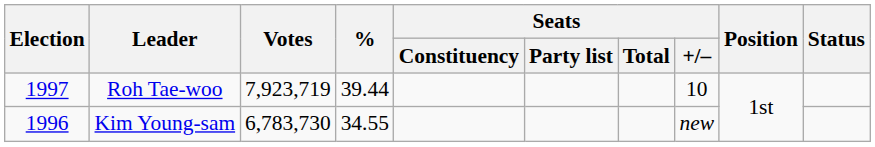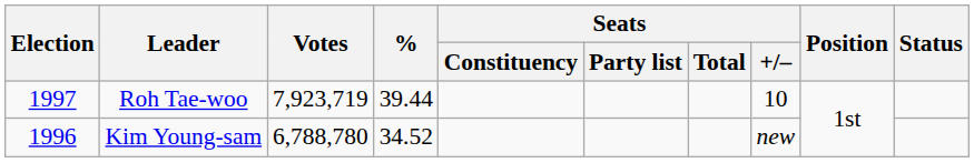Kim Young-sam | Votes: 6,783,730 -> 6,788,780
Kim Young-sam | %: 34.55 -> 34.52
